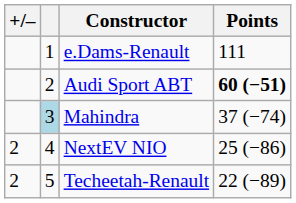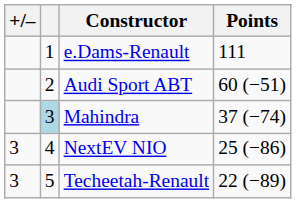Audi Sport ABT | Points: bold -> normal
NextEV NIO | +/–: 2 -> 3
Techeetah-Renault | +/–: 2 -> 3
